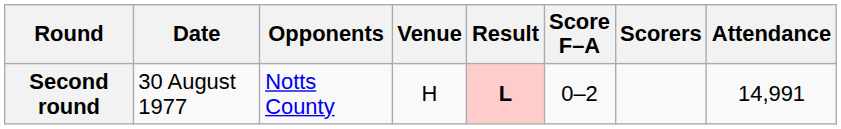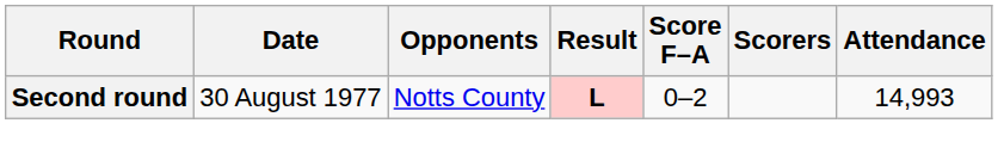- column: Venue | H
Second round | Attendance: 14,991 -> 14,993
